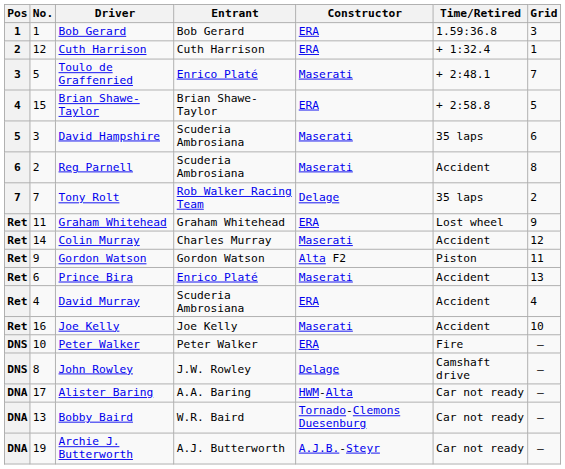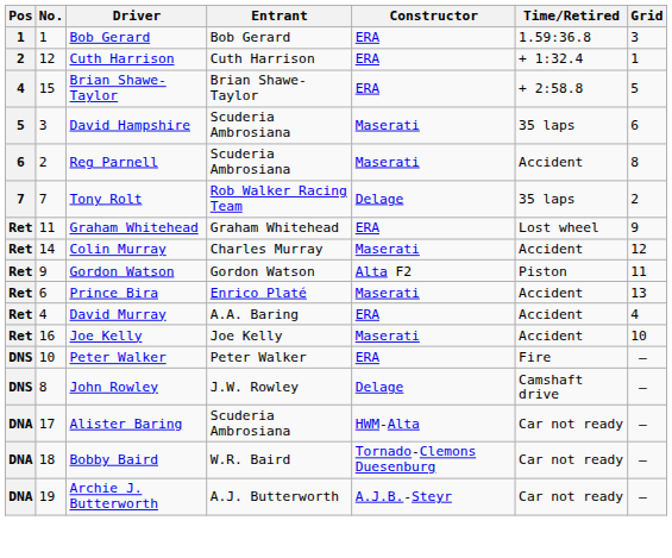- row: 3 | 5 | Toulo de Graffenried | Enrico Platé | Maserati | + 2:48.1 | 7
David Murray | Entrant: Scuderia Ambrosiana -> A.A. Baring
Alister Baring | Entrant: A.A. Baring -> Scuderia Ambrosiana
Bobby Baird | No.: 13 -> 18
